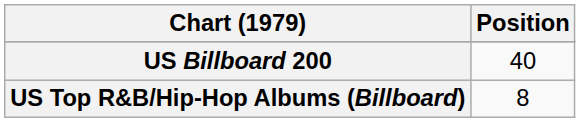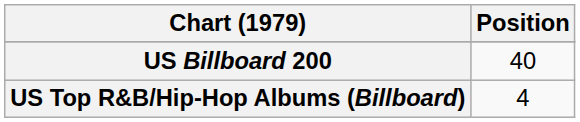US Top R&B/Hip-Hop Albums (Billboard) | Position: 8 -> 4
